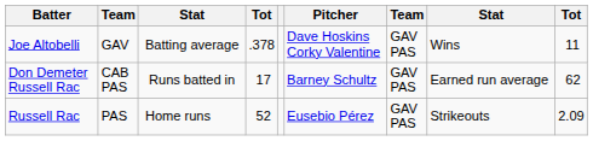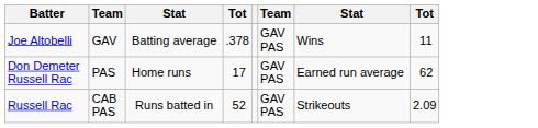- column: Pitcher | Dave Hoskins Corky Valentine | Barney Schultz | Eusebio Pérez
Don Demeter Russell Rac | column 2: CAB PAS -> PAS
Don Demeter Russell Rac | column 3: Runs batted in -> Home runs
Russell Rac | column 2: PAS -> CAB PAS
Russell Rac | column 3: Home runs -> Runs batted in
